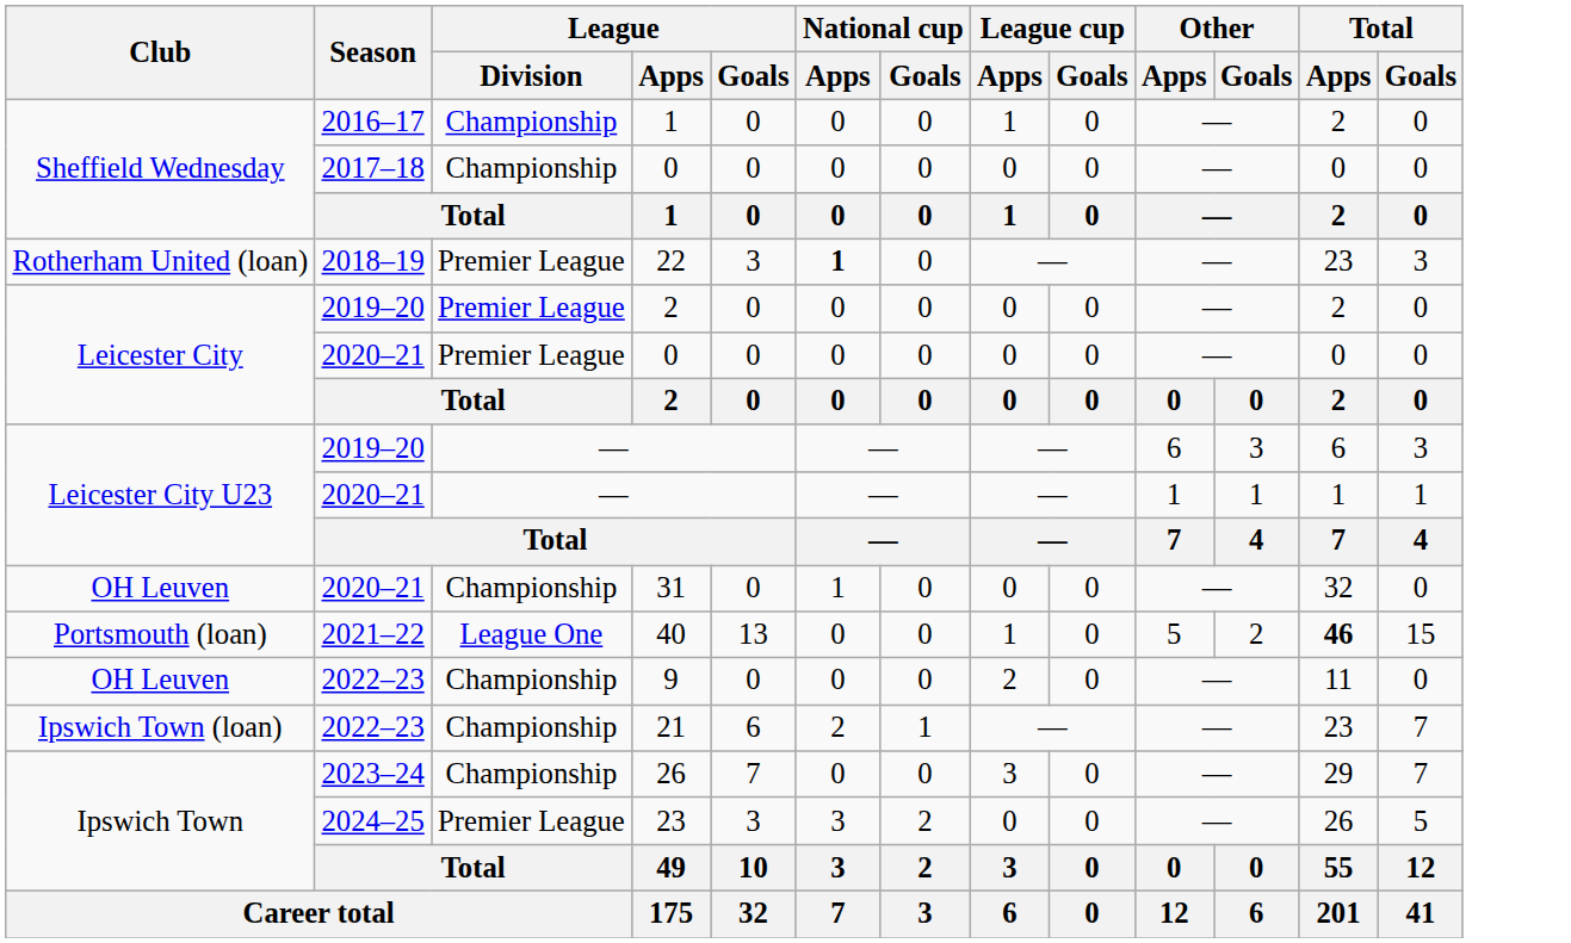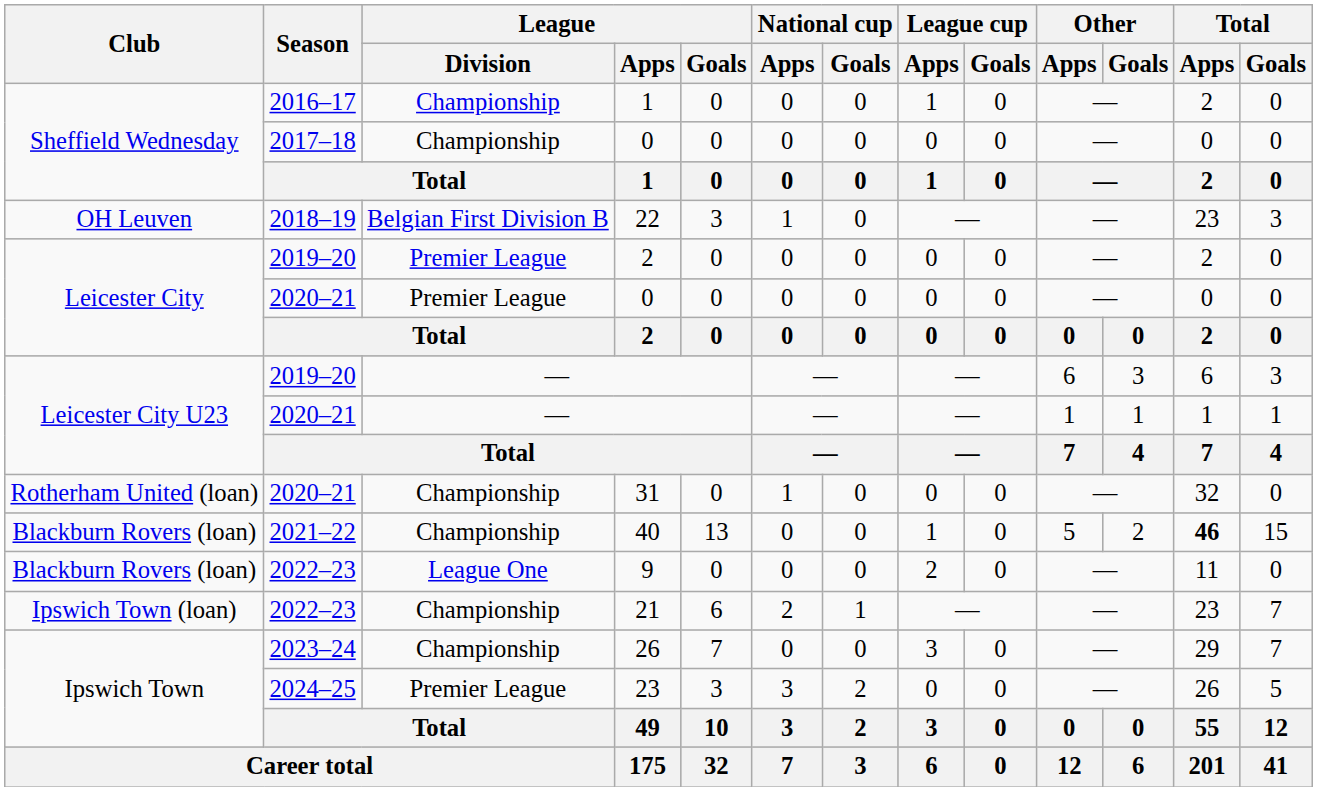22 | Club: Rotherham United (loan) -> OH Leuven
22 | League / Division: Premier League -> Belgian First Division B
22 | National cup / Apps: bold -> normal
31 | Club: OH Leuven -> Rotherham United (loan)
40 | Club: Portsmouth (loan) -> Blackburn Rovers (loan)
40 | League / Division: League One -> Championship
9 | Club: OH Leuven -> Blackburn Rovers (loan)
9 | League / Division: Championship -> League One
